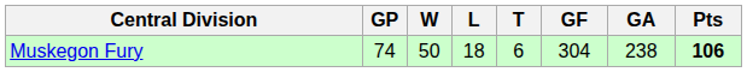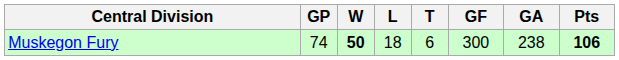Muskegon Fury | W: normal -> bold
Muskegon Fury | GF: 304 -> 300
